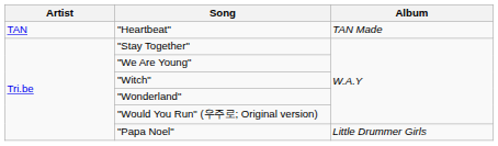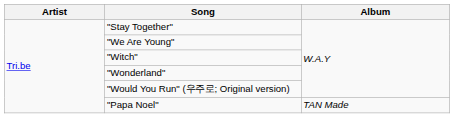- row: TAN | "Heartbeat" | TAN Made
"Papa Noel" | Album: Little Drummer Girls -> TAN Made
